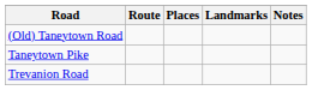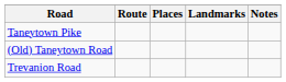rows swapped: Taneytown Pike <-> (Old) Taneytown Road
